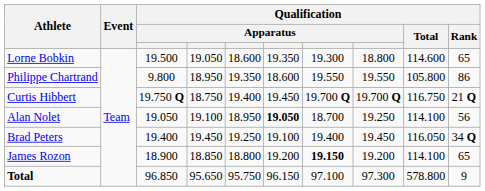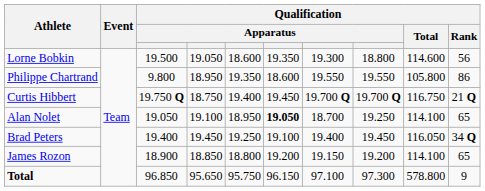Lorne Bobkin | Qualification / Rank: 65 -> 56
Alan Nolet | Qualification / Rank: 56 -> 65
James Rozon | column 7: bold -> normal
